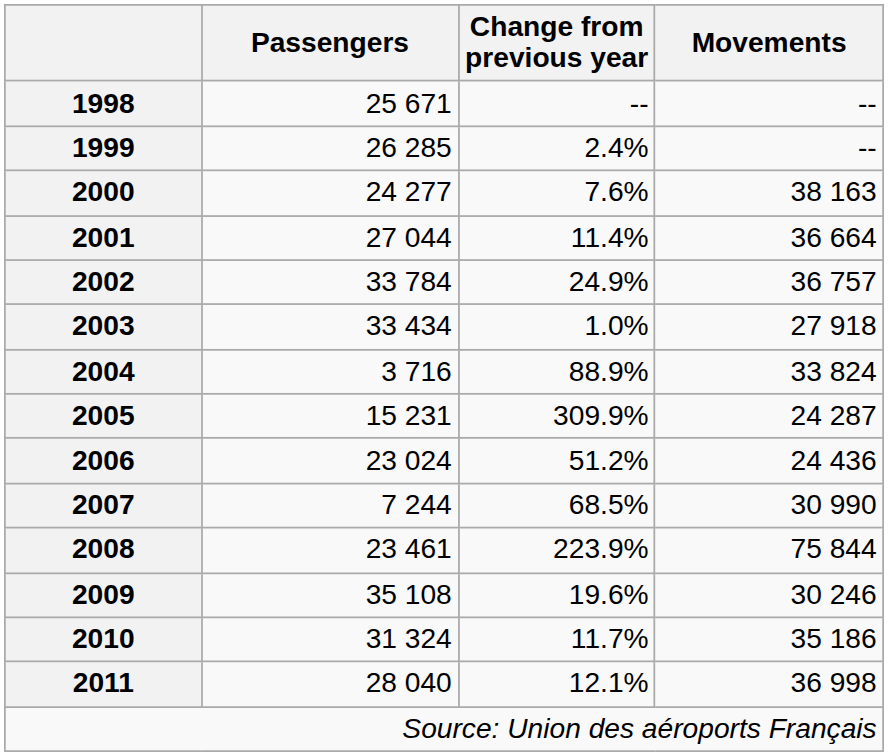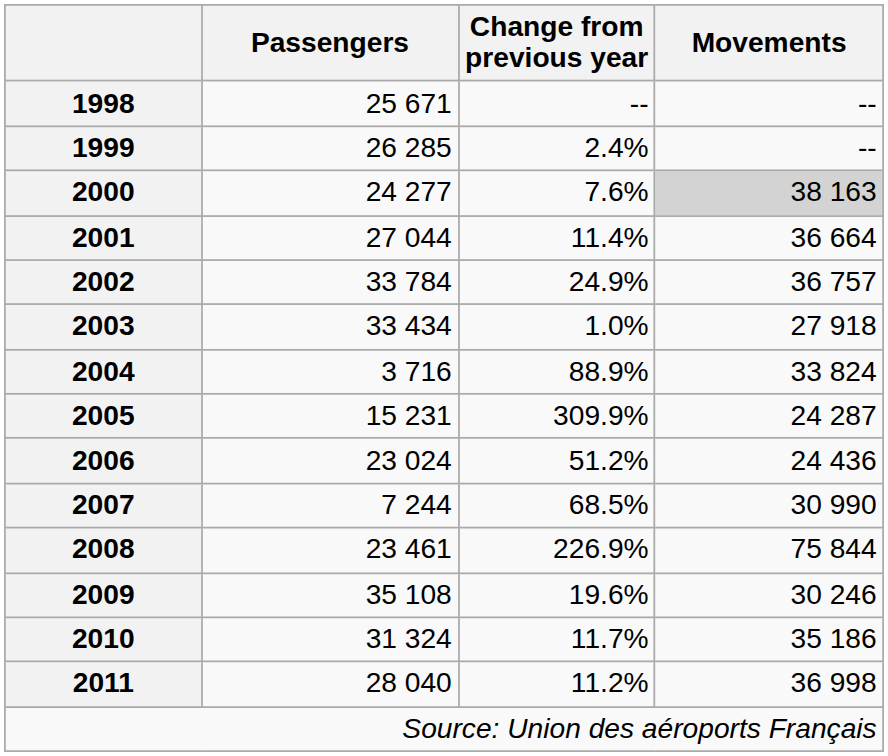2000 | Movements: no background -> lightgrey background
2008 | Change from previous year: 223.9% -> 226.9%
2011 | Change from previous year: 12.1% -> 11.2%
